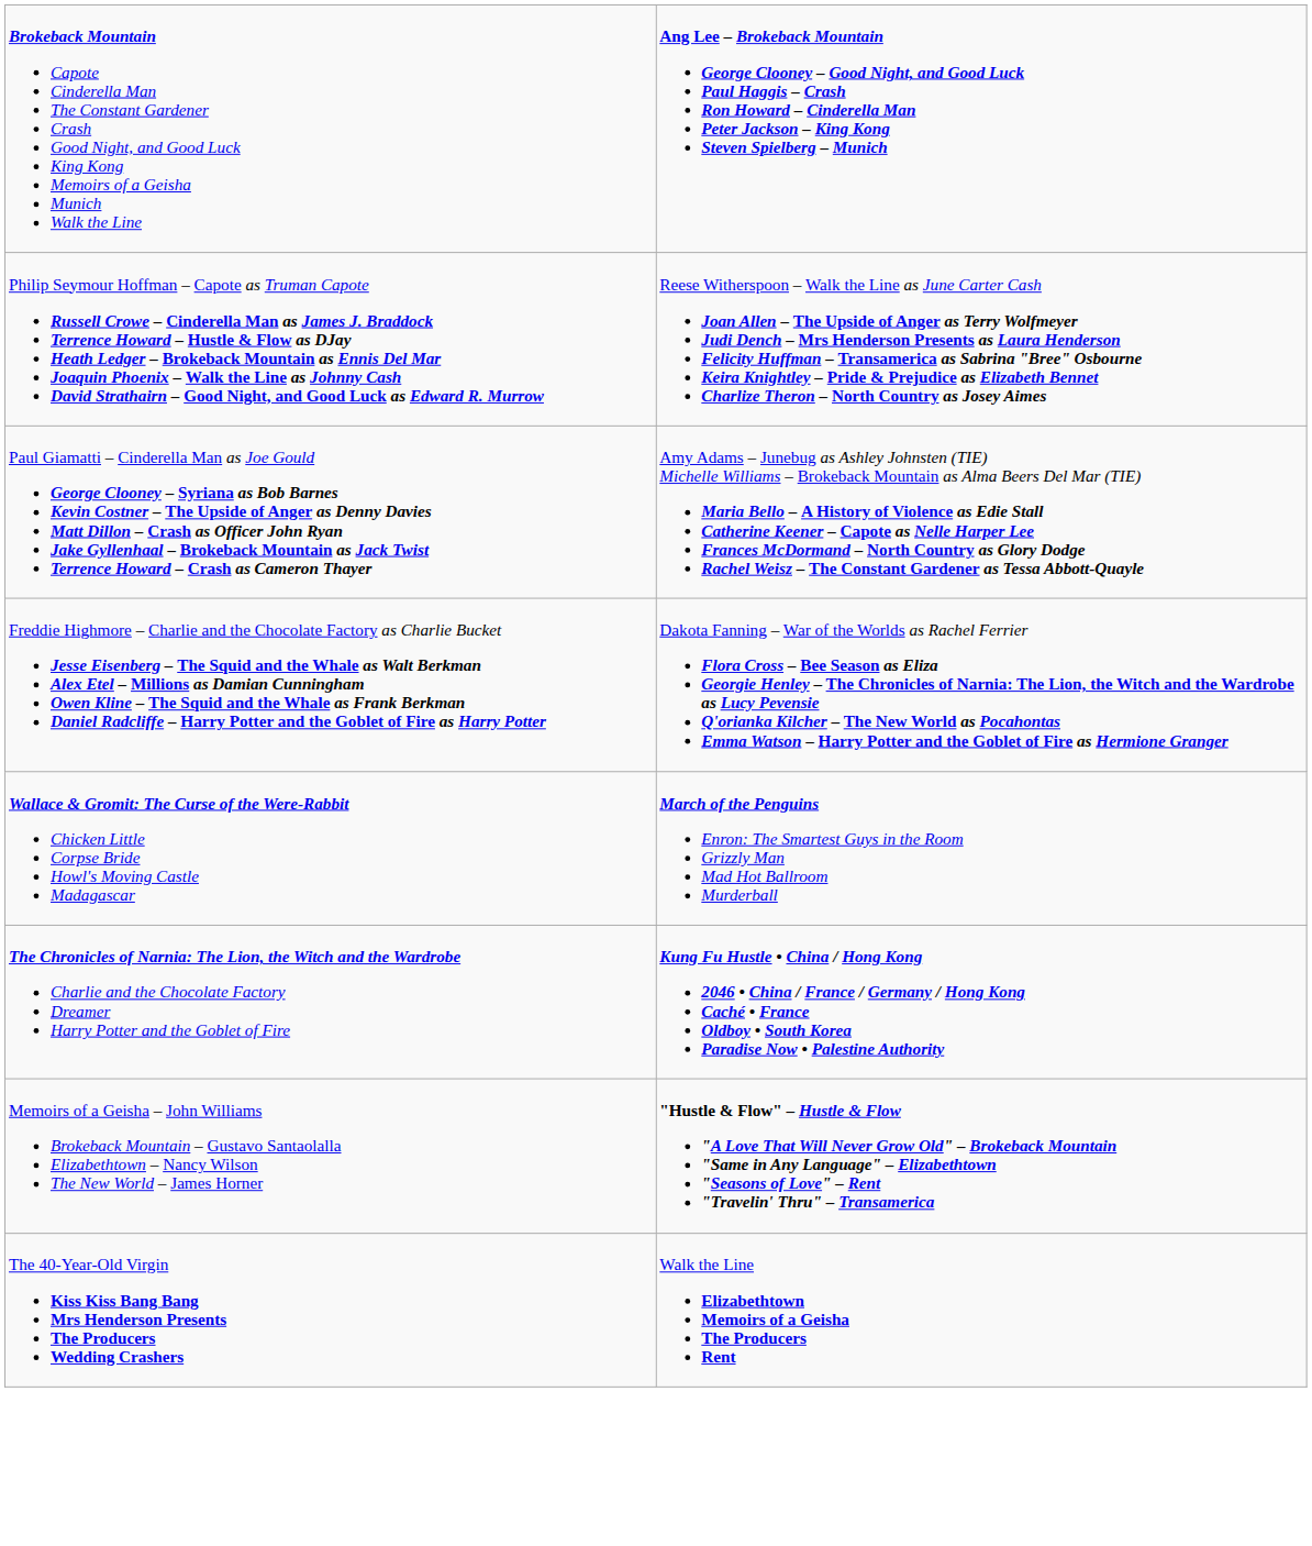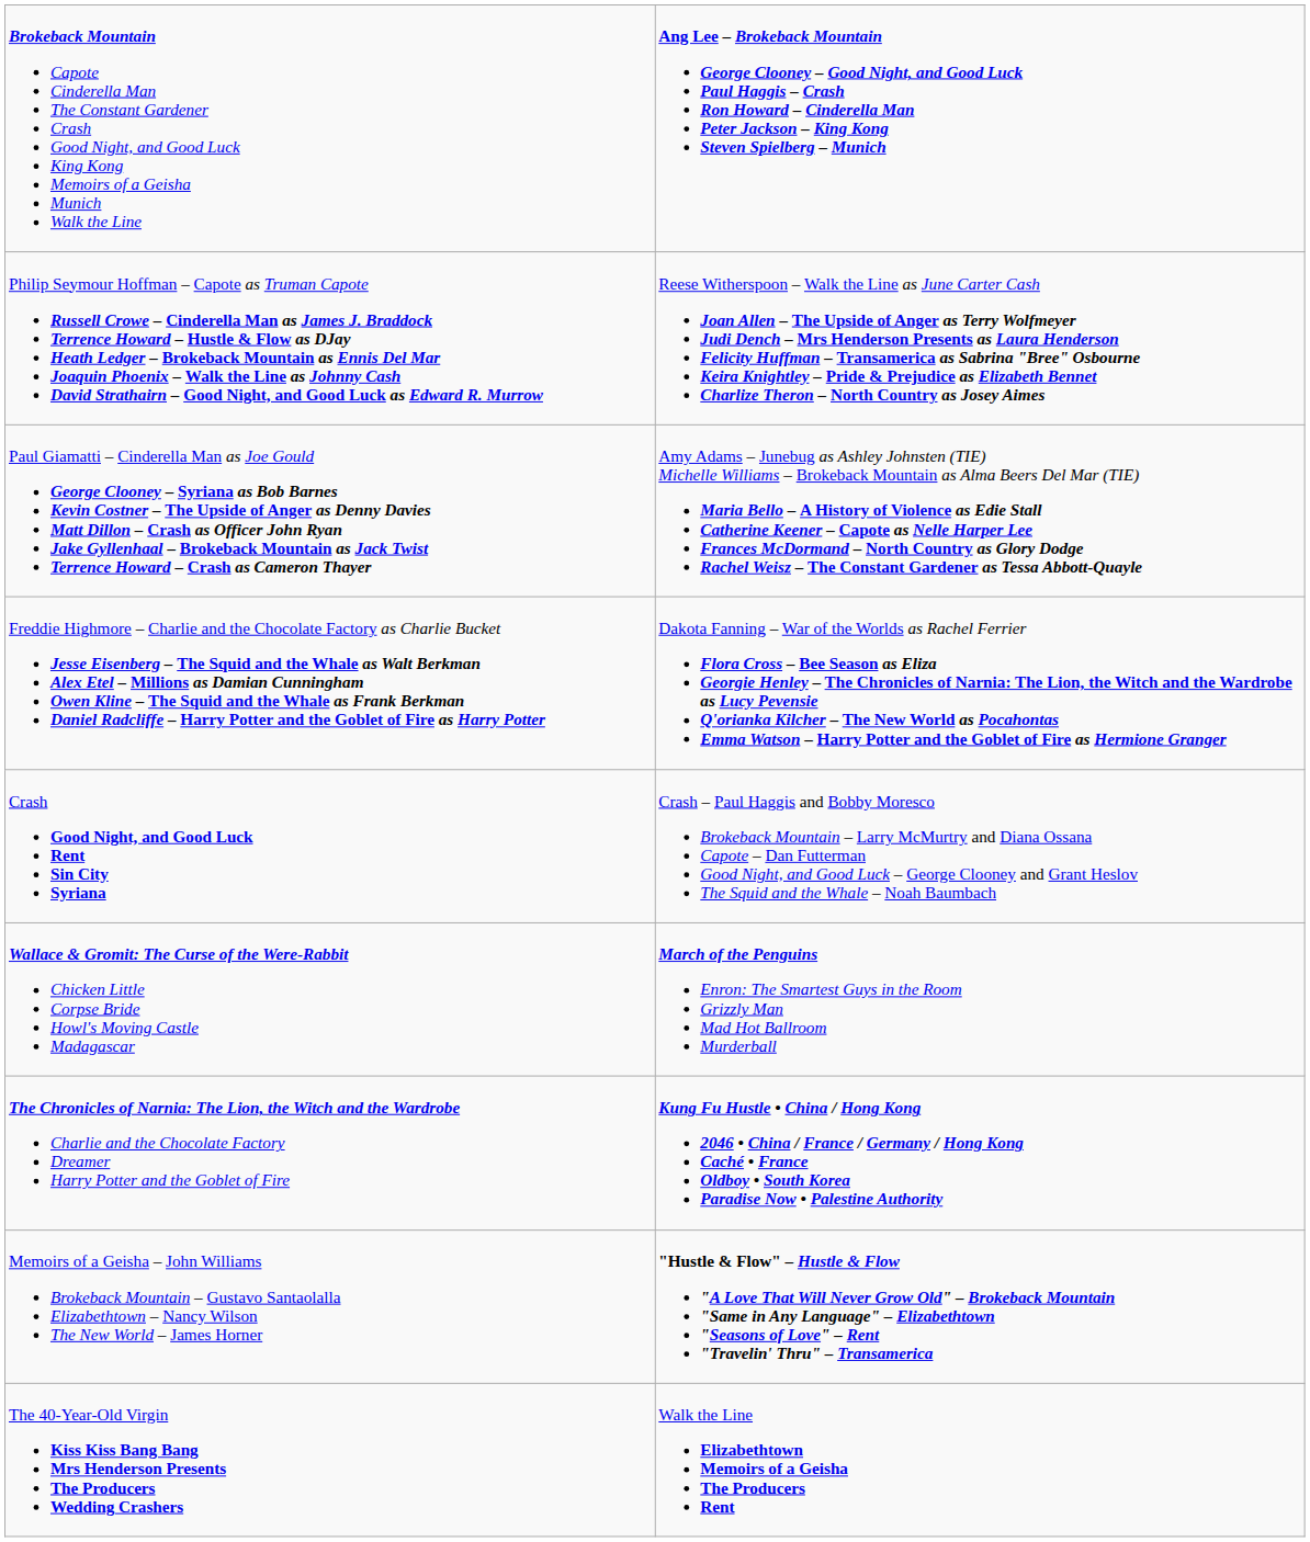+ row: Crash Good Night, and Good Luck Rent Sin City Syriana | Crash – Paul Haggis and Bobby Moresco Brokeback Mountain – Larry McMurtry and Diana Ossana Capote – Dan Futterman Good Night, and Good Luck – George Clooney and Grant Heslov The Squid and the Whale – Noah Baumbach
